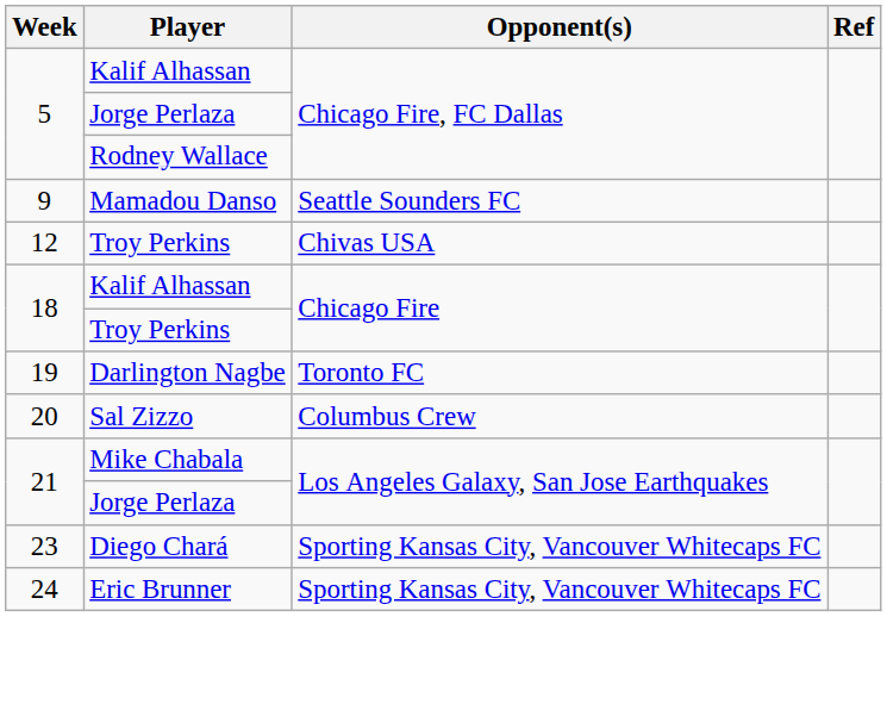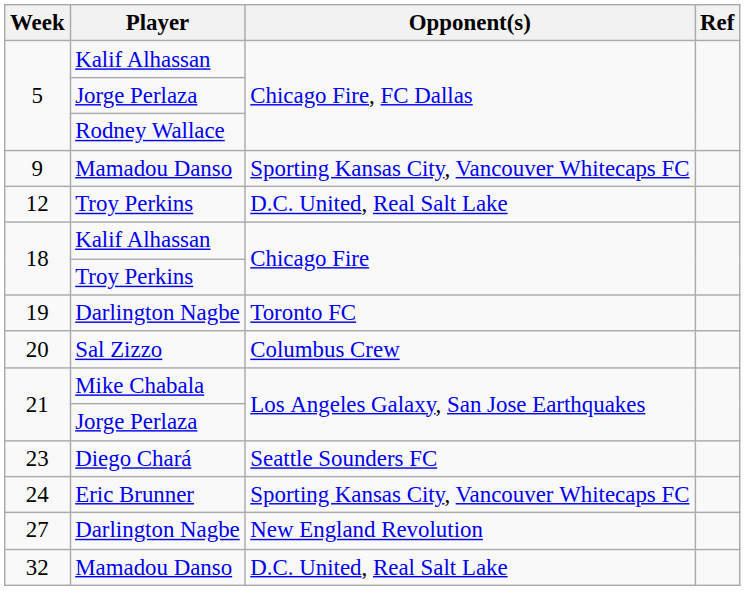9 | Opponent(s): Seattle Sounders FC -> Sporting Kansas City, Vancouver Whitecaps FC
12 | Opponent(s): Chivas USA -> D.C. United, Real Salt Lake
23 | Opponent(s): Sporting Kansas City, Vancouver Whitecaps FC -> Seattle Sounders FC
+ row: 27 | Darlington Nagbe | New England Revolution
+ row: 32 | Mamadou Danso | D.C. United, Real Salt Lake
